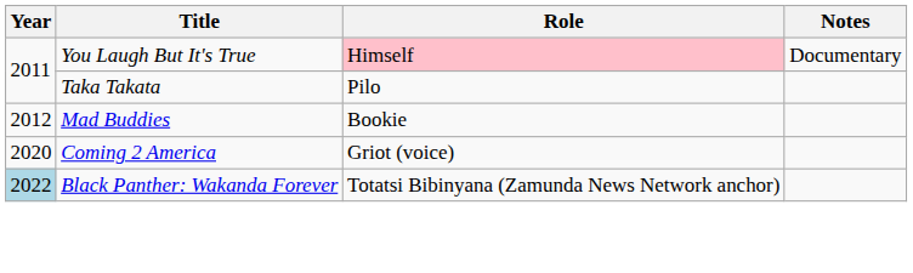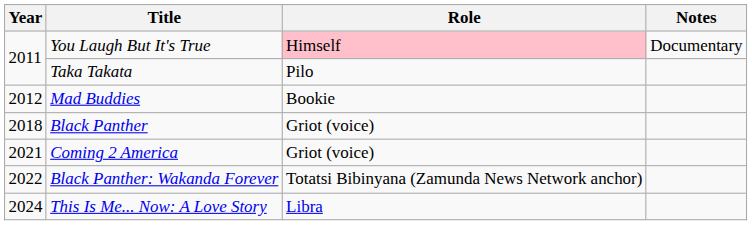+ row: 2018 | Black Panther | Griot (voice)
Coming 2 America | Year: 2020 -> 2021
Black Panther: Wakanda Forever | Year: lightblue background -> no background
+ row: 2024 | This Is Me... Now: A Love Story | Libra
